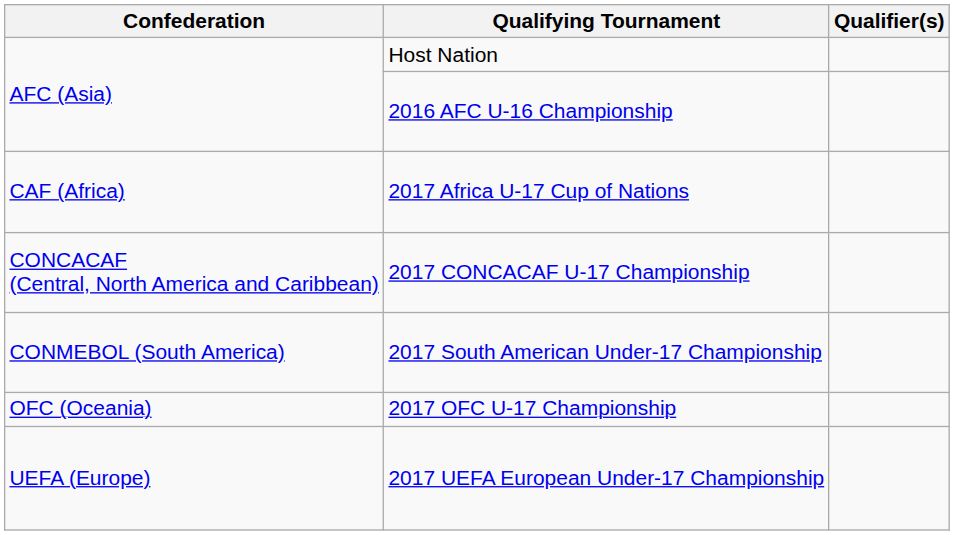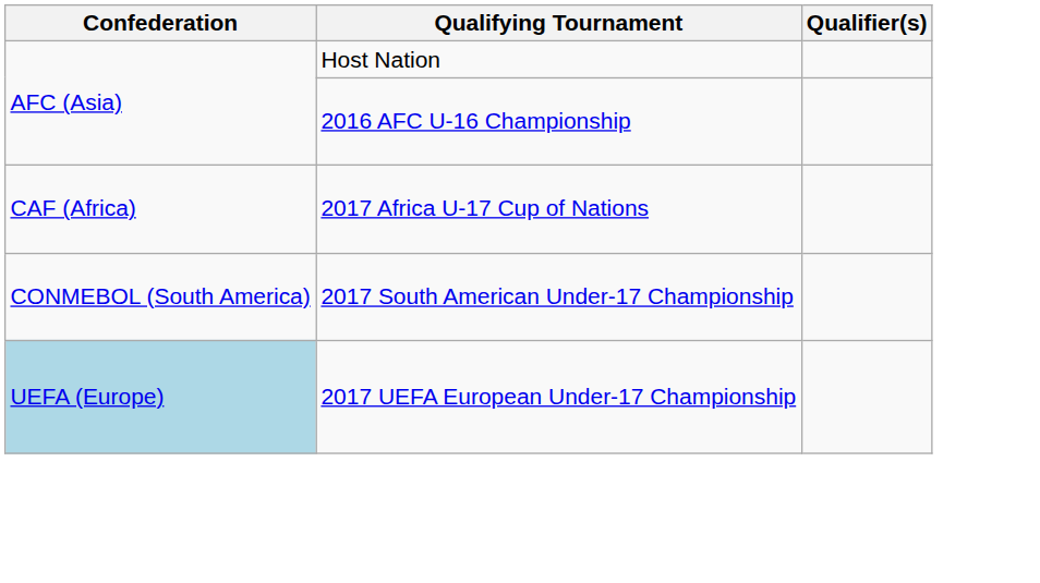- row: CONCACAF (Central, North America and Caribbean) | 2017 CONCACAF U-17 Championship
- row: OFC (Oceania) | 2017 OFC U-17 Championship
2017 UEFA European Under-17 Championship | Confederation: no background -> lightblue background
